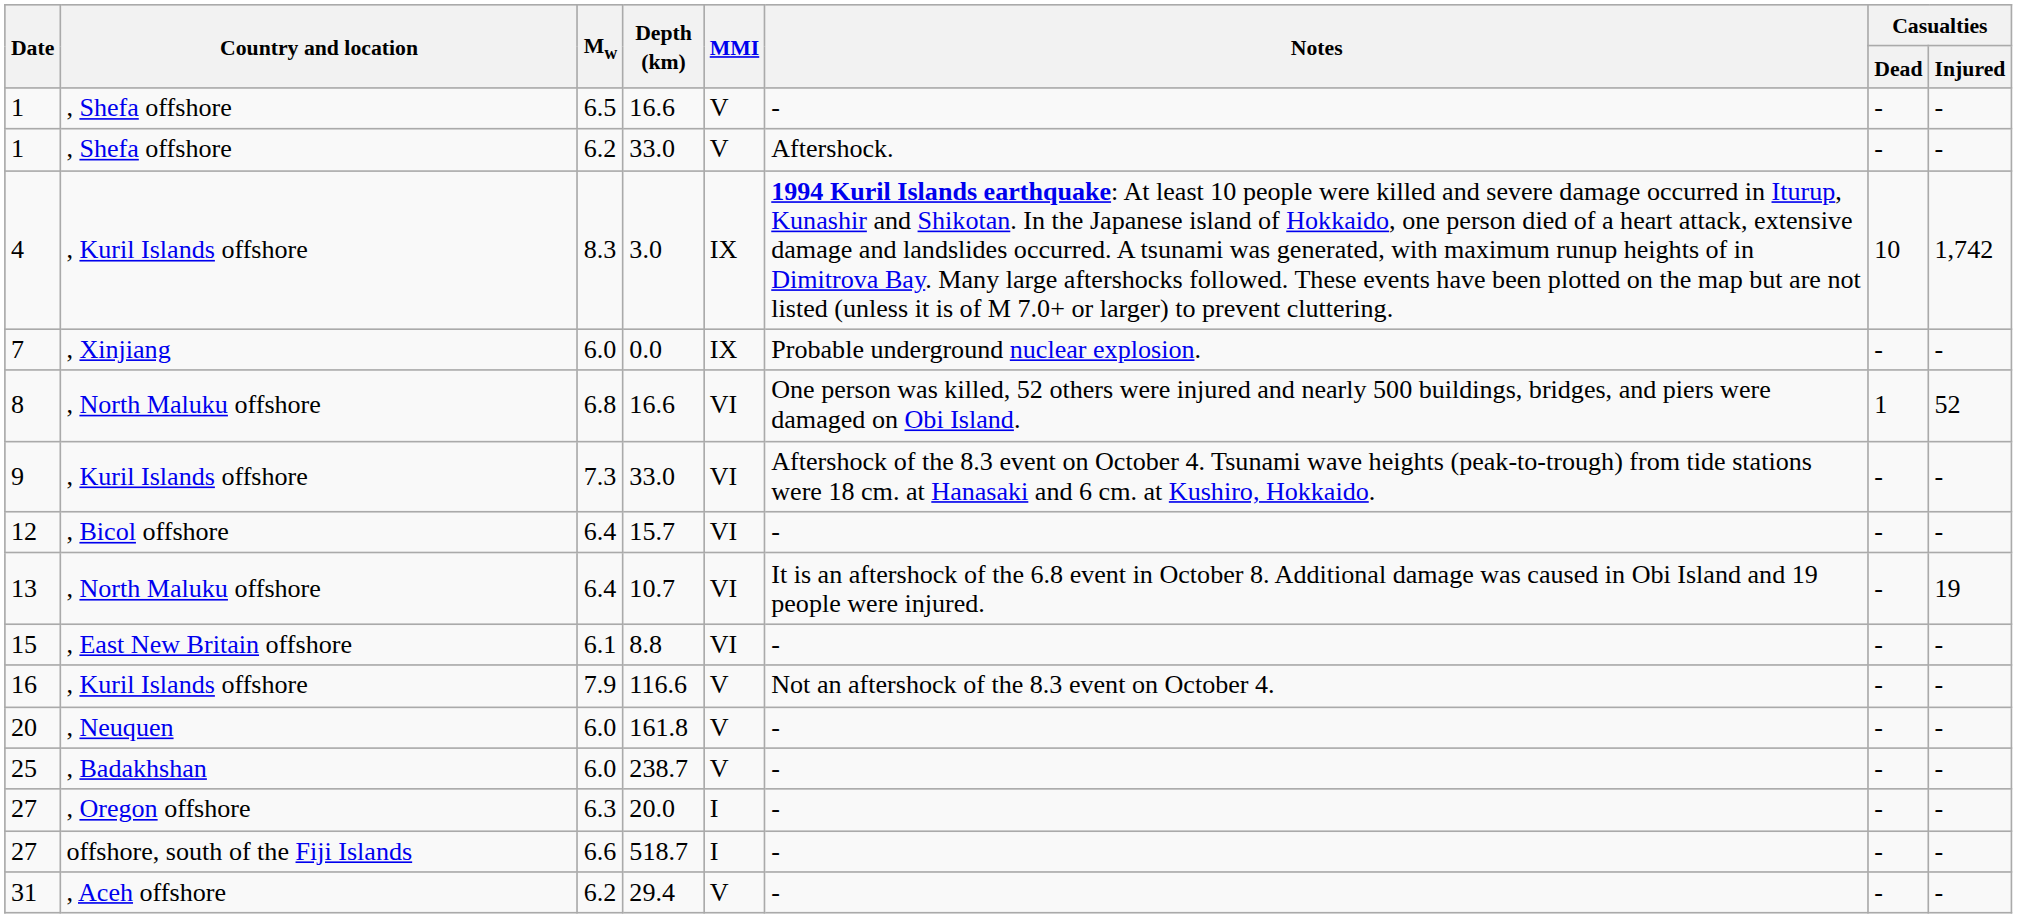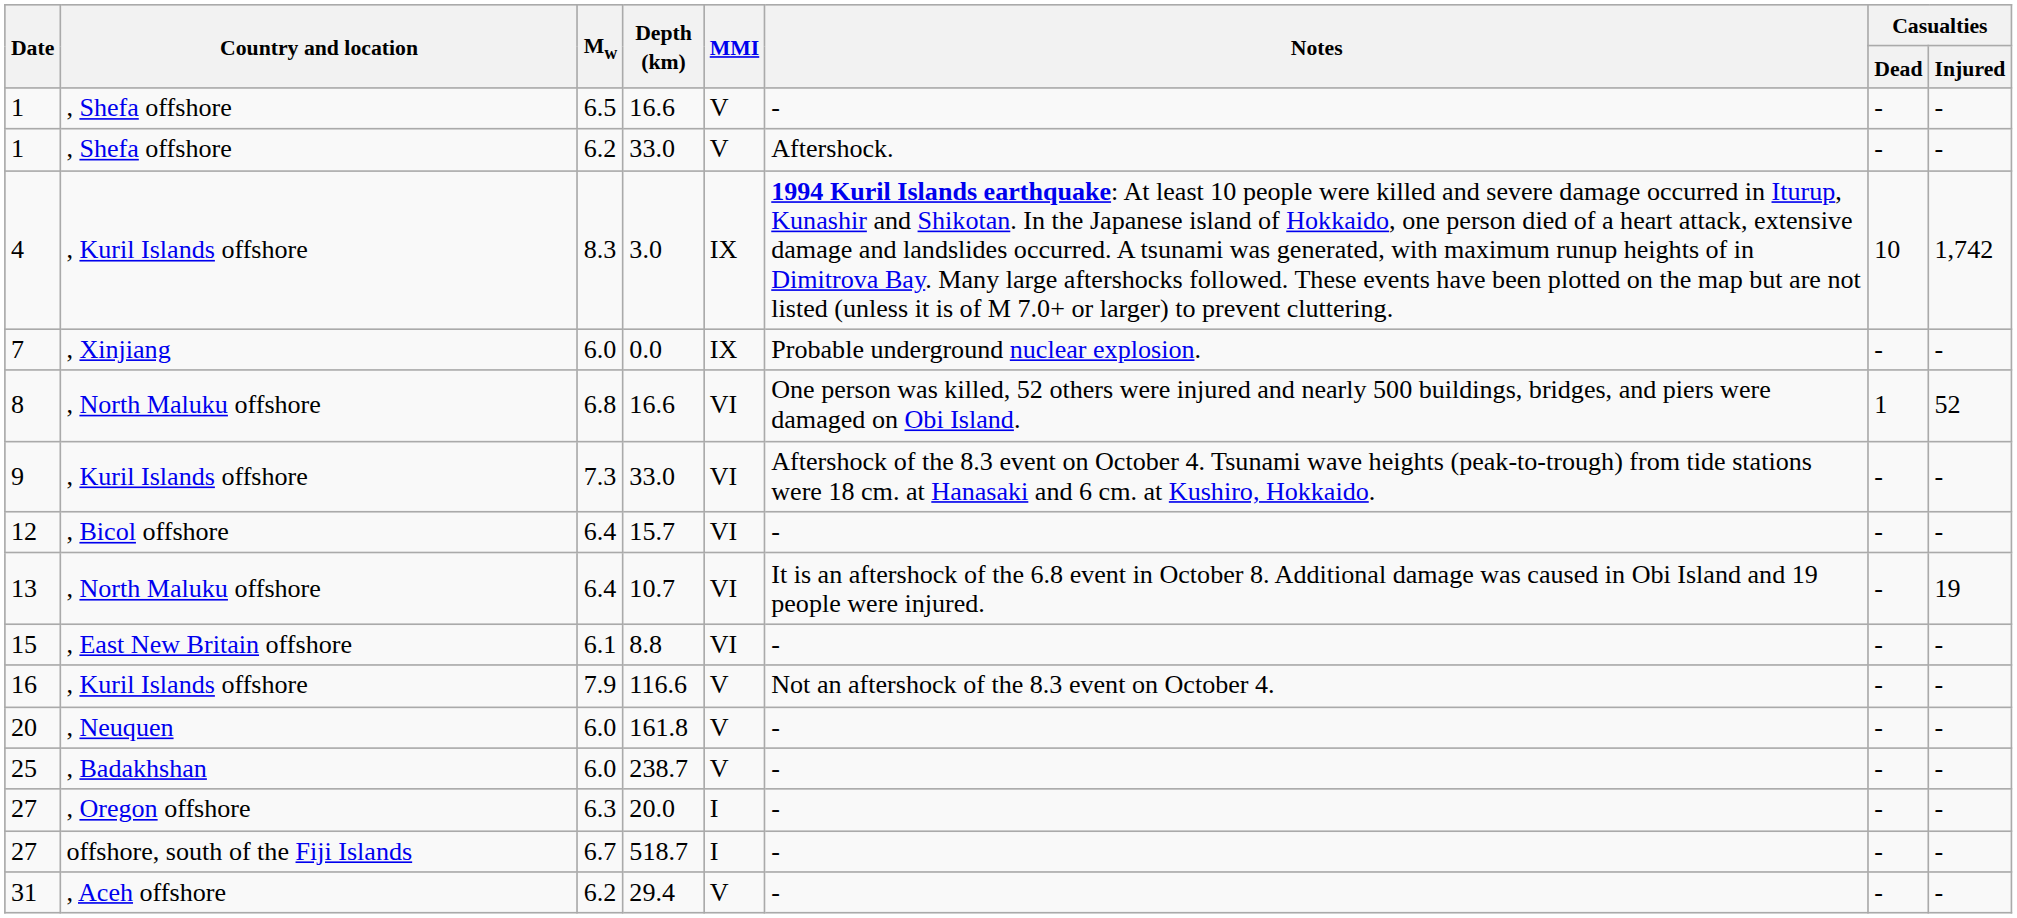27 / 518.7 | Mw: 6.6 -> 6.7
